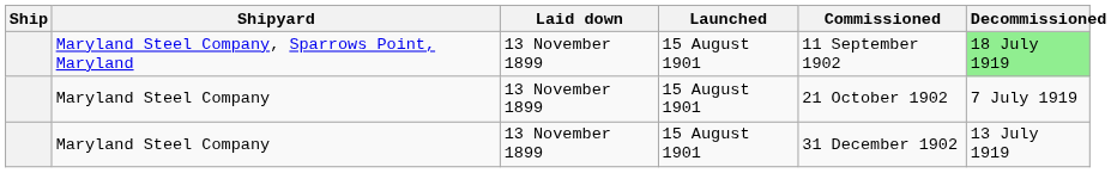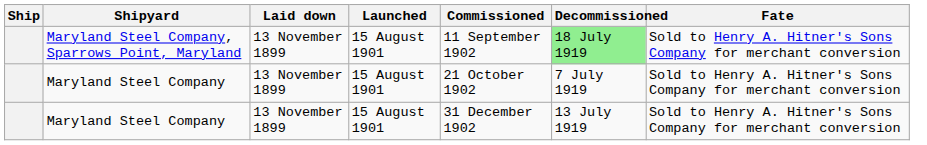+ column: Fate | Sold to Henry A. Hitner's Sons Company for merchant conversion | Sold to Henry A. Hitner's Sons Company for merchant conversion | Sold to Henry A. Hitner's Sons Company for merchant conversion
